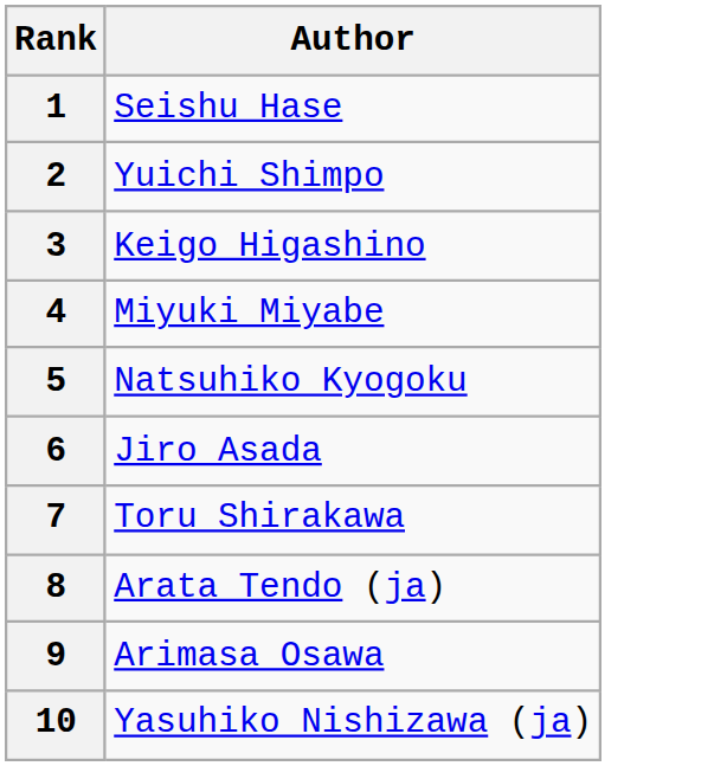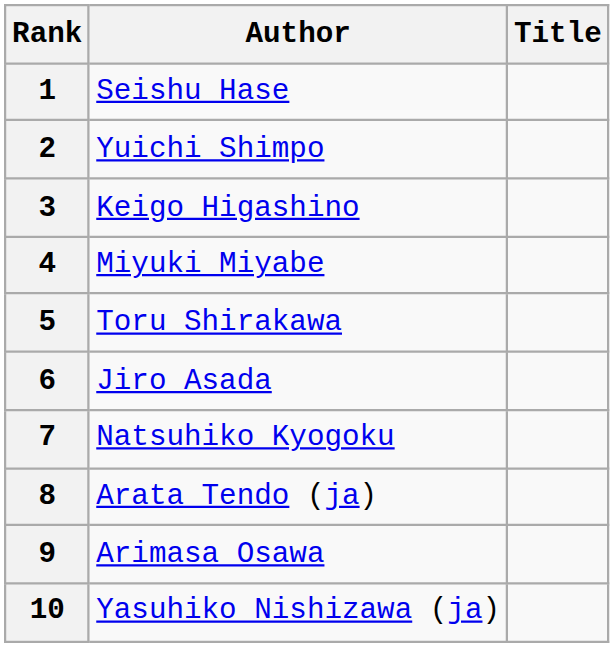+ column: Title
5 | Author: Natsuhiko Kyogoku -> Toru Shirakawa
7 | Author: Toru Shirakawa -> Natsuhiko Kyogoku
